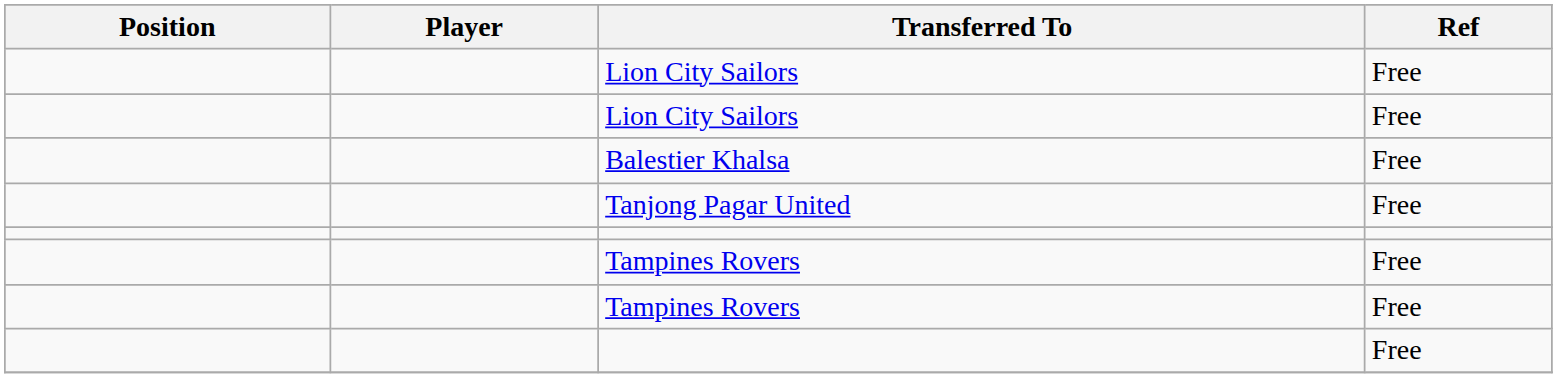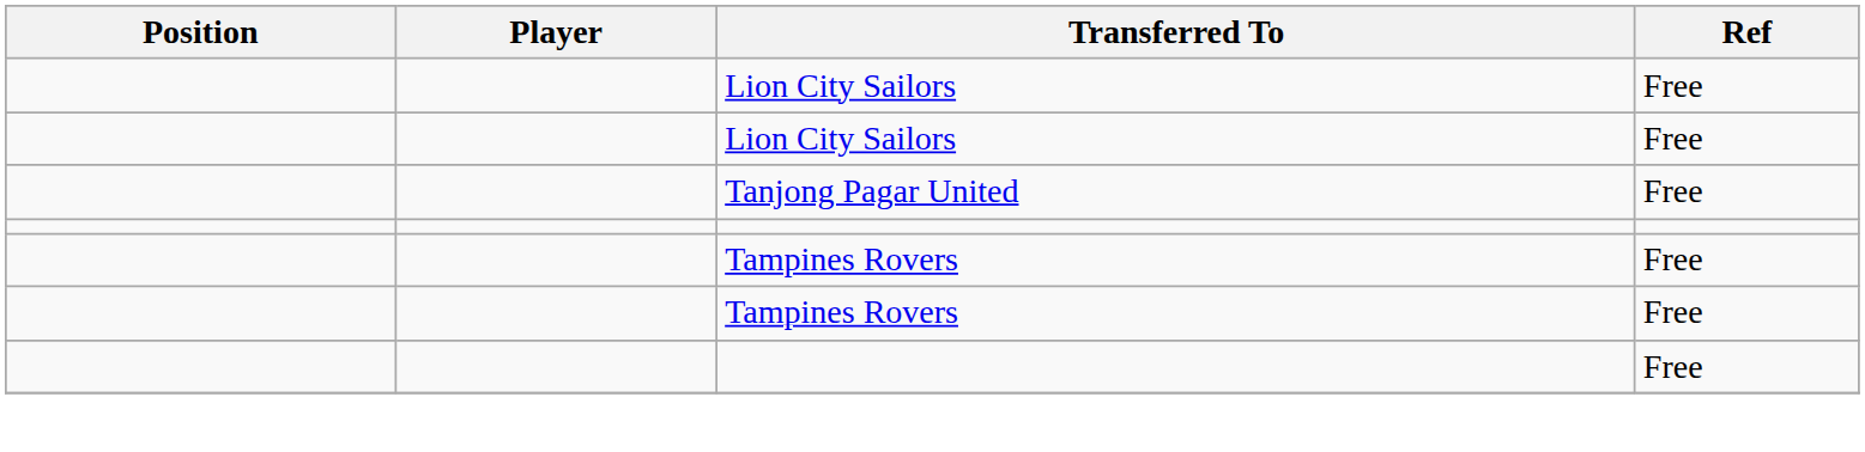- row: Balestier Khalsa | Free
